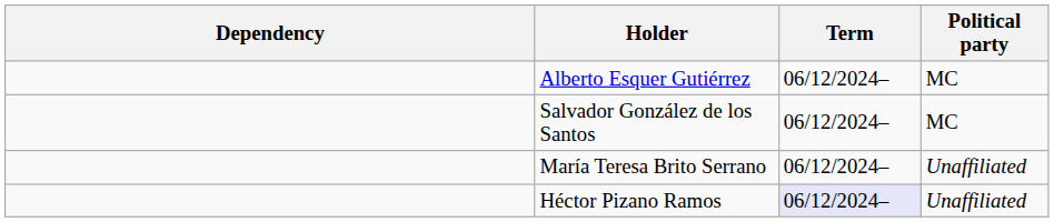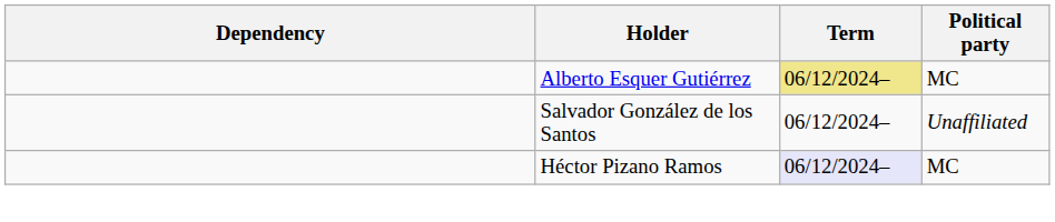Alberto Esquer Gutiérrez | Term: no background -> khaki background
Salvador González de los Santos | Political party: MC -> Unaffiliated
- row: María Teresa Brito Serrano | 06/12/2024– | Unaffiliated
Héctor Pizano Ramos | Political party: Unaffiliated -> MC
